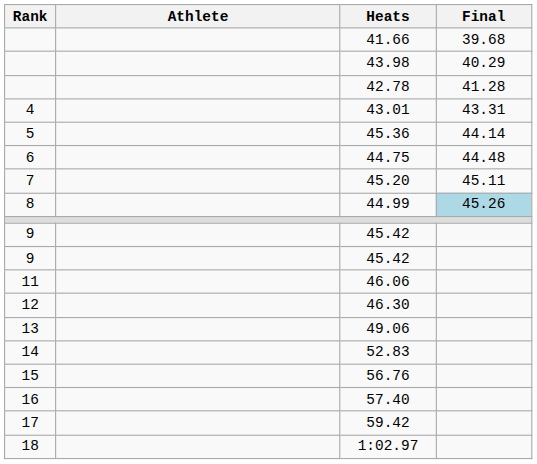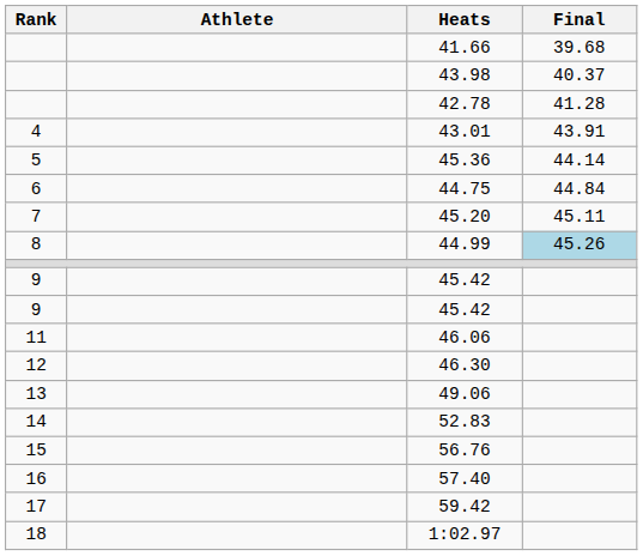43.98 | Final: 40.29 -> 40.37
43.01 | Final: 43.31 -> 43.91
44.75 | Final: 44.48 -> 44.84
